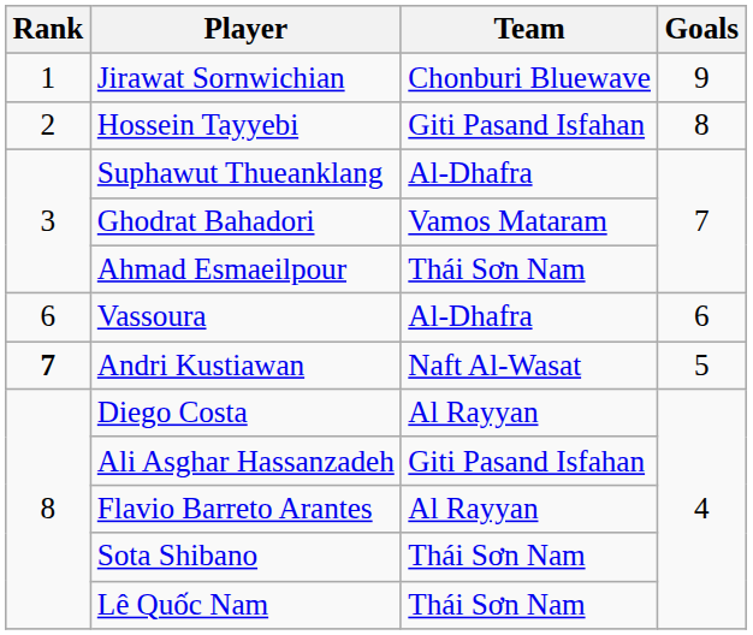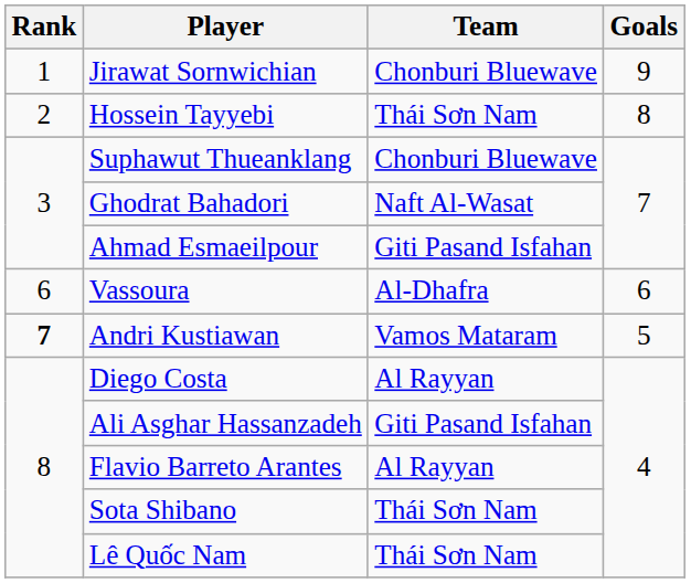Hossein Tayyebi | Team: Giti Pasand Isfahan -> Thái Sơn Nam
Suphawut Thueanklang | Team: Al-Dhafra -> Chonburi Bluewave
Ghodrat Bahadori | Team: Vamos Mataram -> Naft Al-Wasat
Ahmad Esmaeilpour | Team: Thái Sơn Nam -> Giti Pasand Isfahan
Andri Kustiawan | Team: Naft Al-Wasat -> Vamos Mataram
